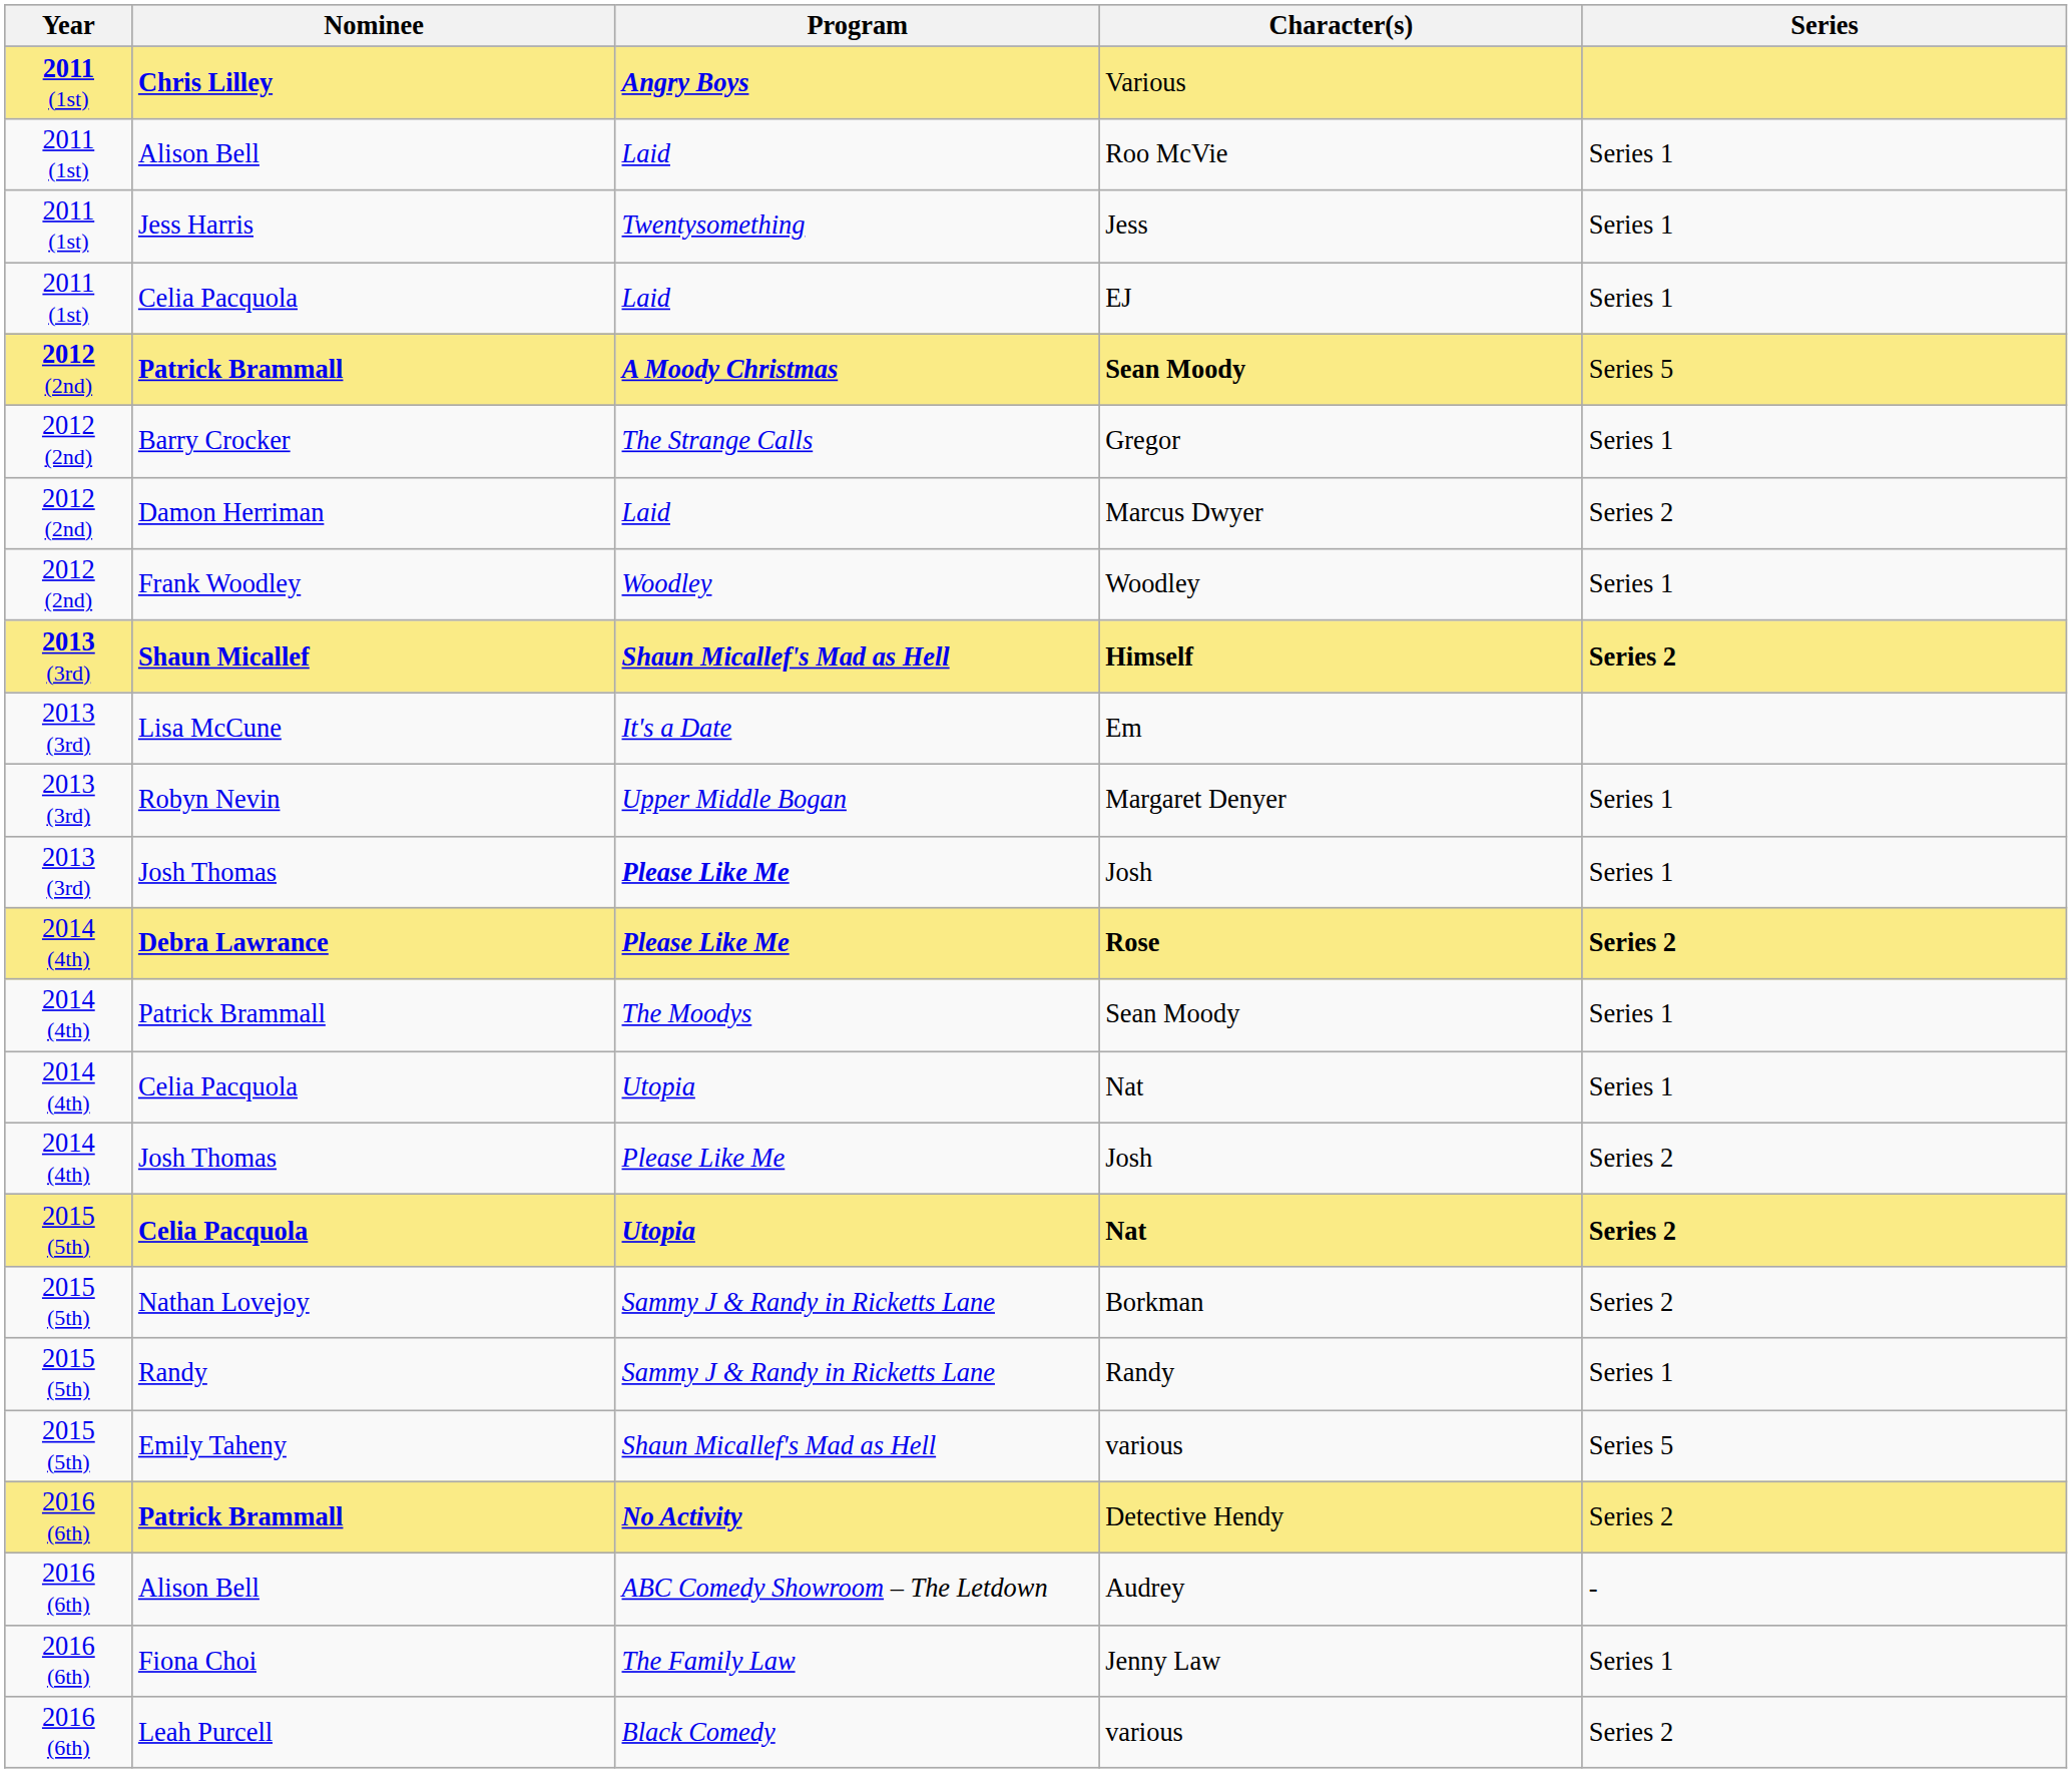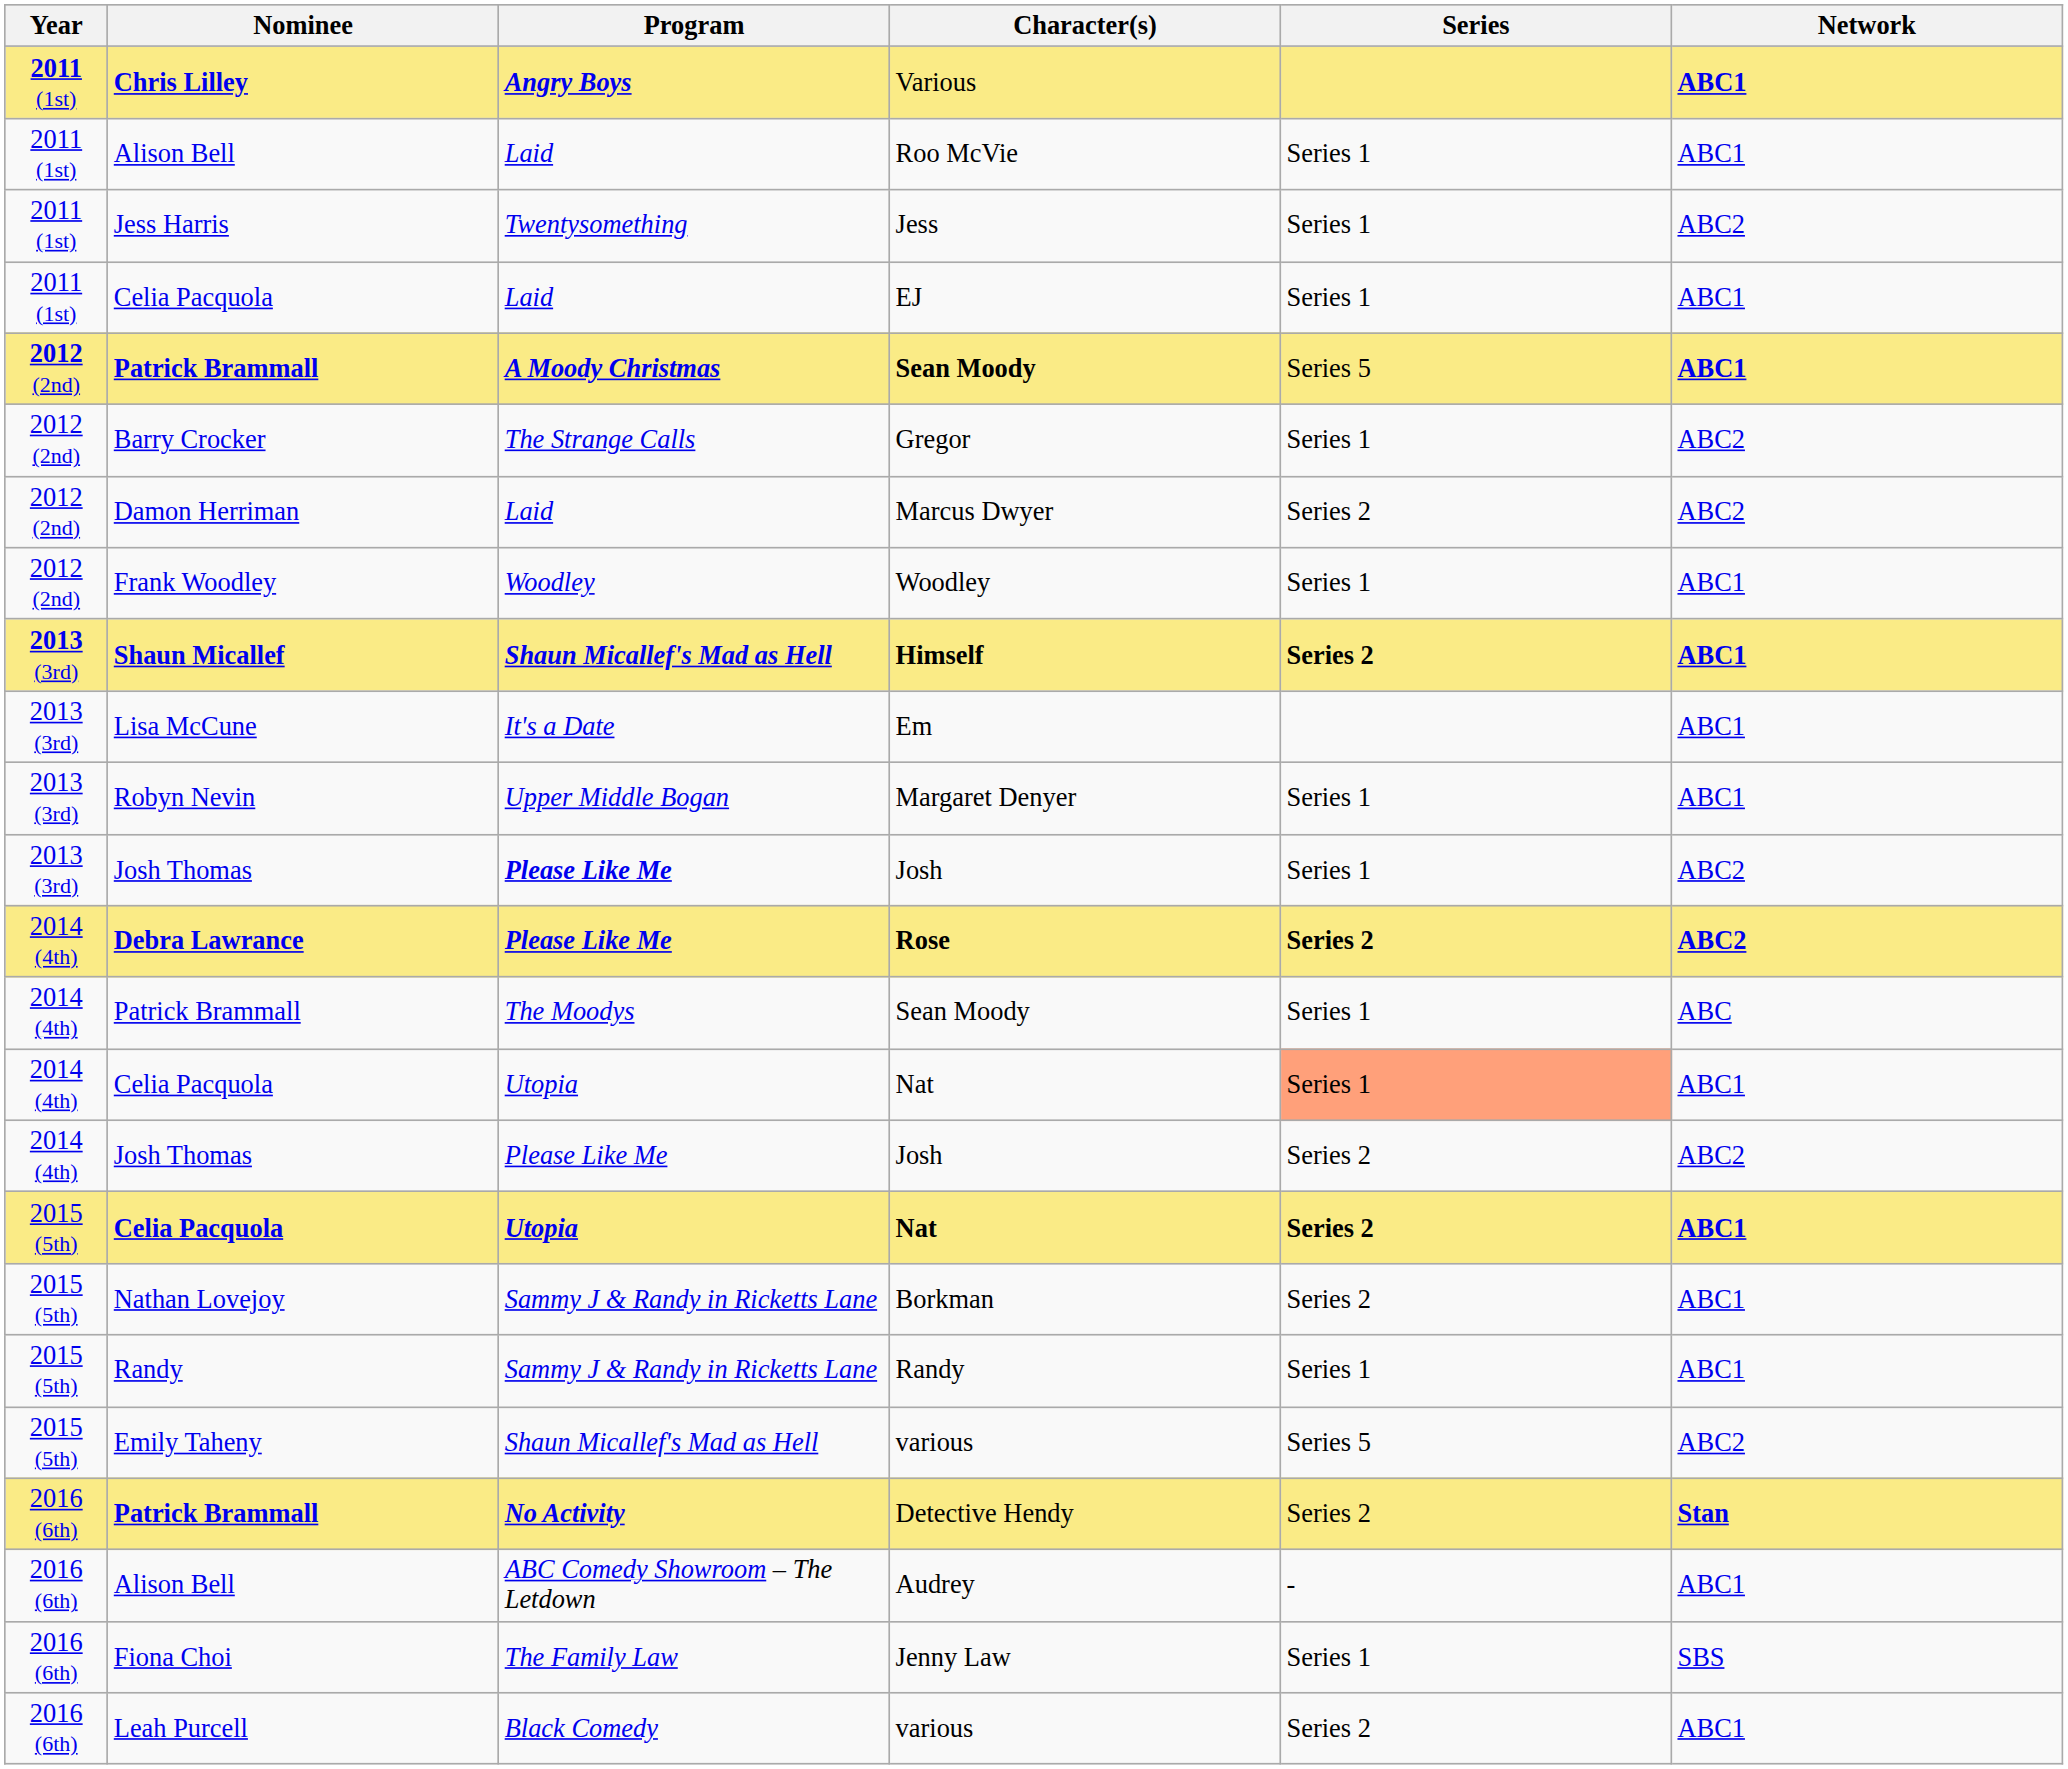+ column: Network | ABC1 | ABC1 | ABC2 | ABC1 | ABC1 | ABC2 | ABC2 | ABC1 | ABC1 | ABC1 | ABC1 | ABC2 | ABC2 | ABC | ABC1 | ABC2 | ABC1 | ABC1 | ABC1 | ABC2 | Stan | ABC1 | SBS | ABC1
2014 (4th) / Nat | Series: no background -> lightsalmon background
